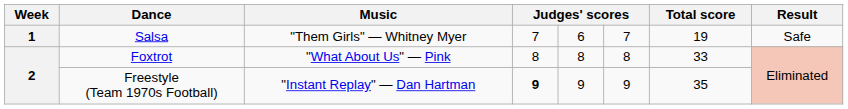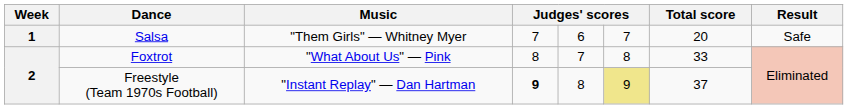Salsa | Total score: 19 -> 20
Foxtrot | column 5: 8 -> 7
Freestyle (Team 1970s Football) | column 5: 9 -> 8
Freestyle (Team 1970s Football) | column 6: no background -> khaki background
Freestyle (Team 1970s Football) | Total score: 35 -> 37
